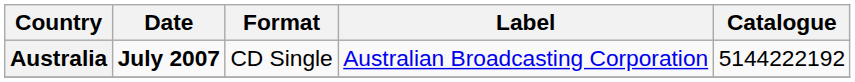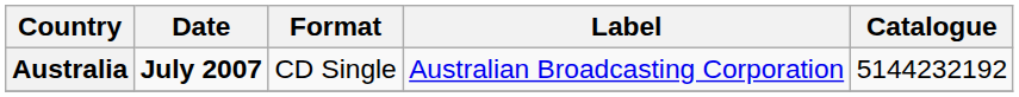Australia | Catalogue: 5144222192 -> 5144232192
